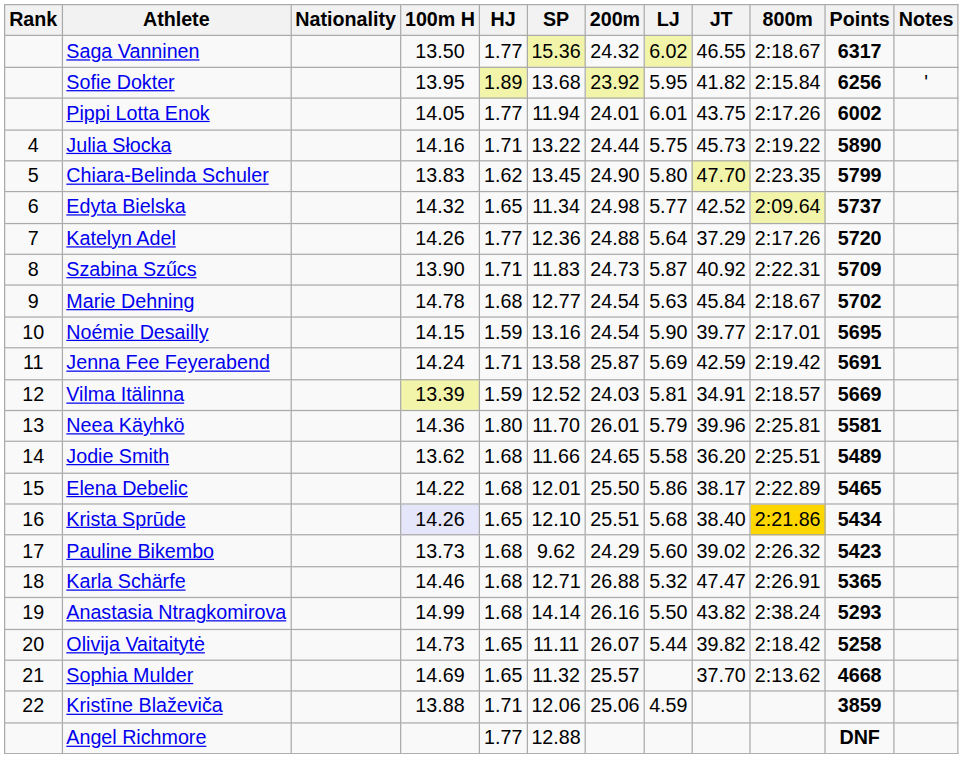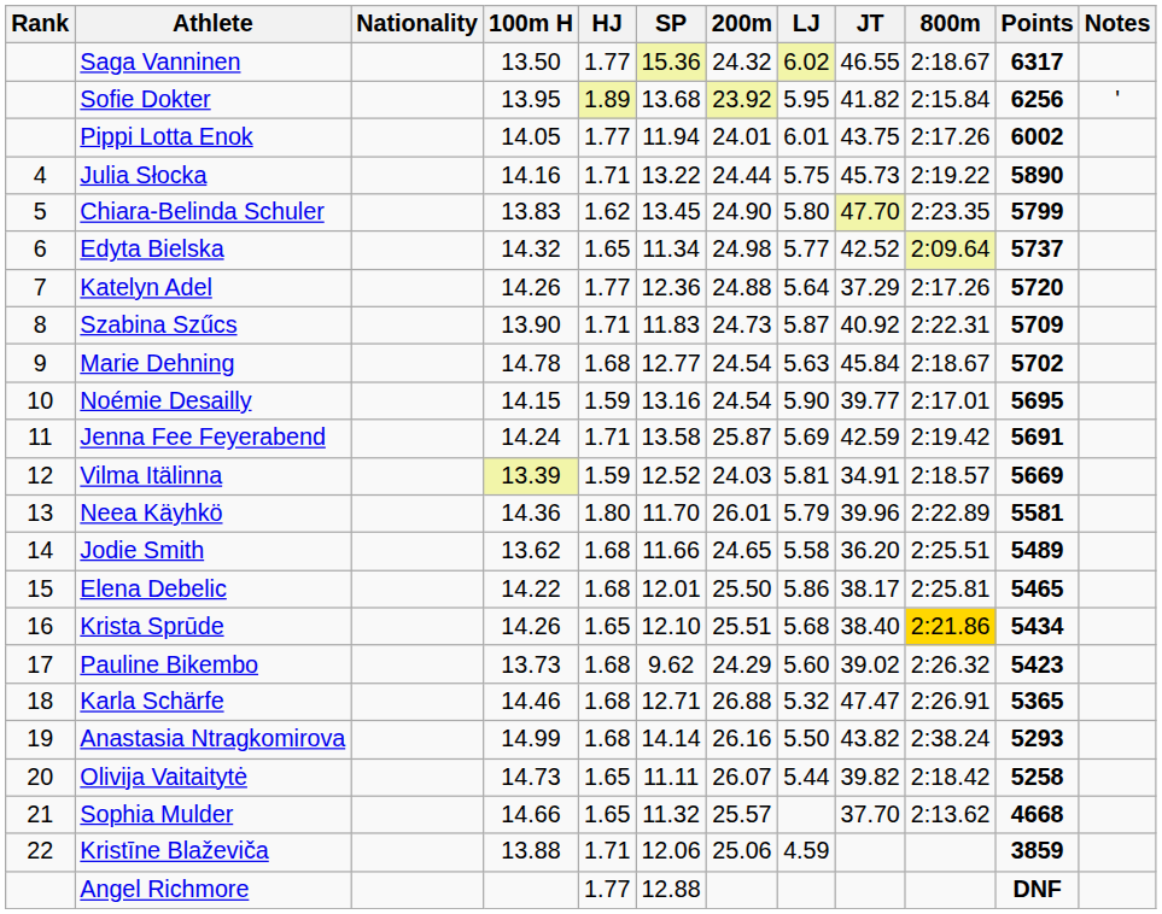Neea Käyhkö | 800m: 2:25.81 -> 2:22.89
Elena Debelic | 800m: 2:22.89 -> 2:25.81
Krista Sprūde | 100m H: lavender background -> no background
Sophia Mulder | 100m H: 14.69 -> 14.66
